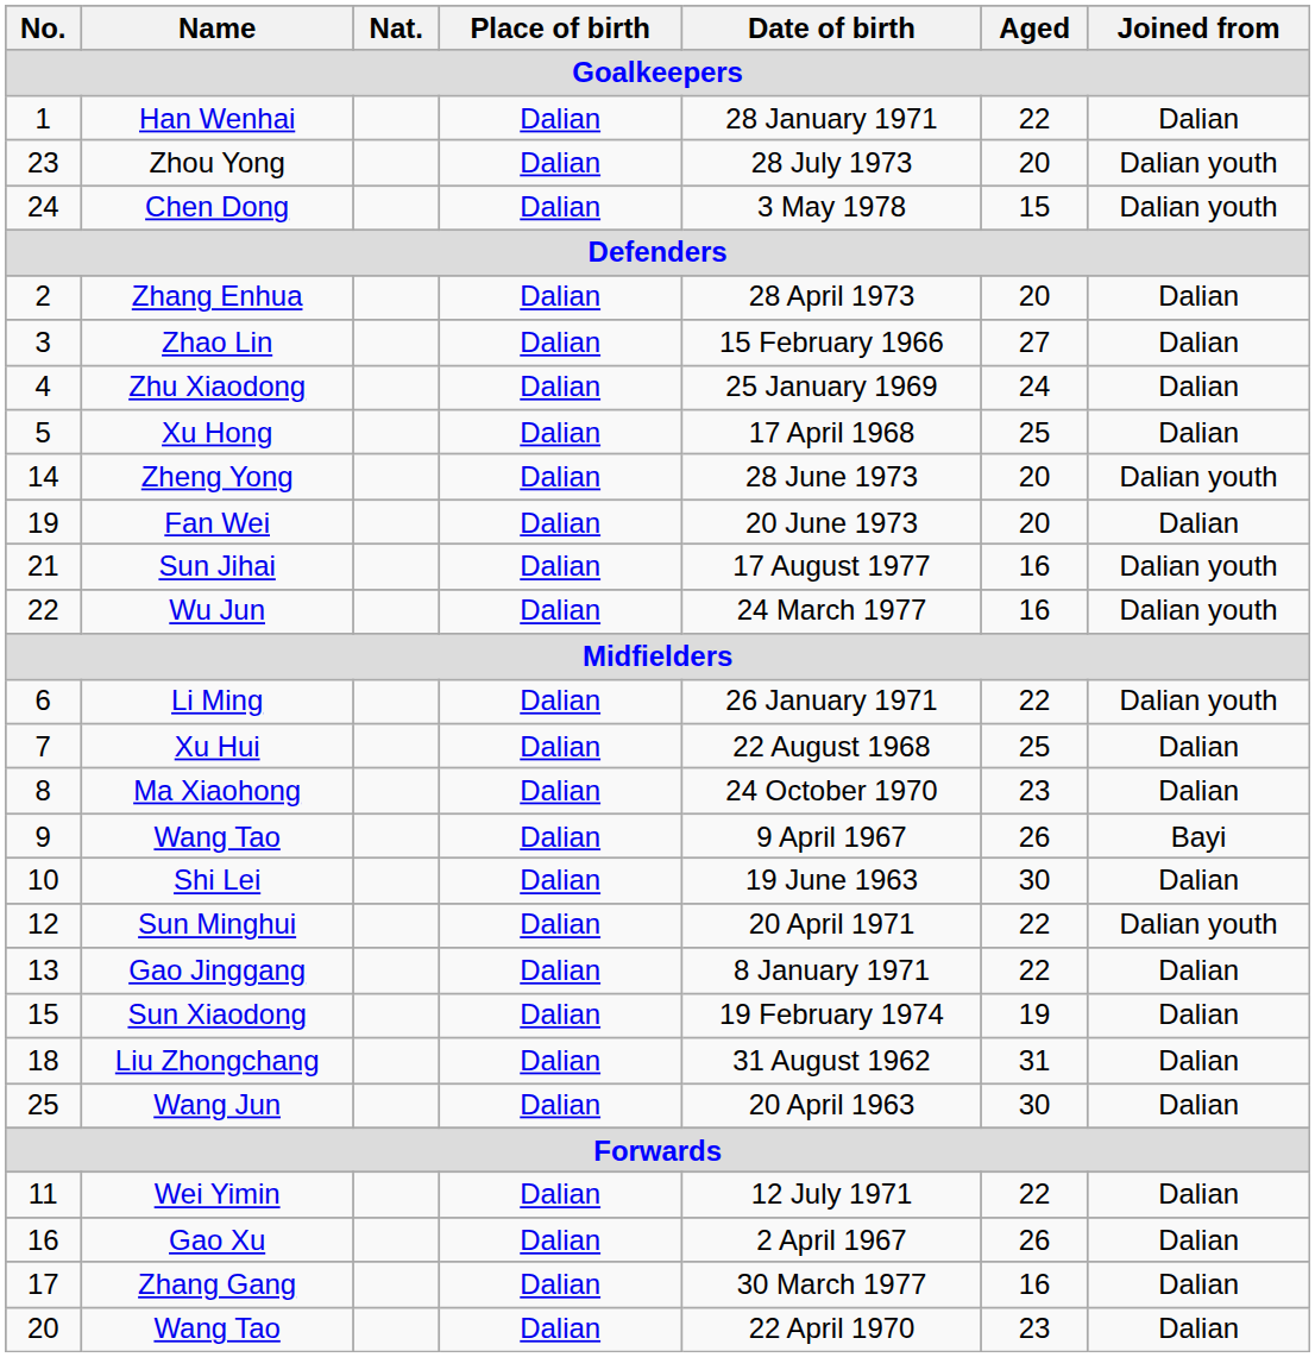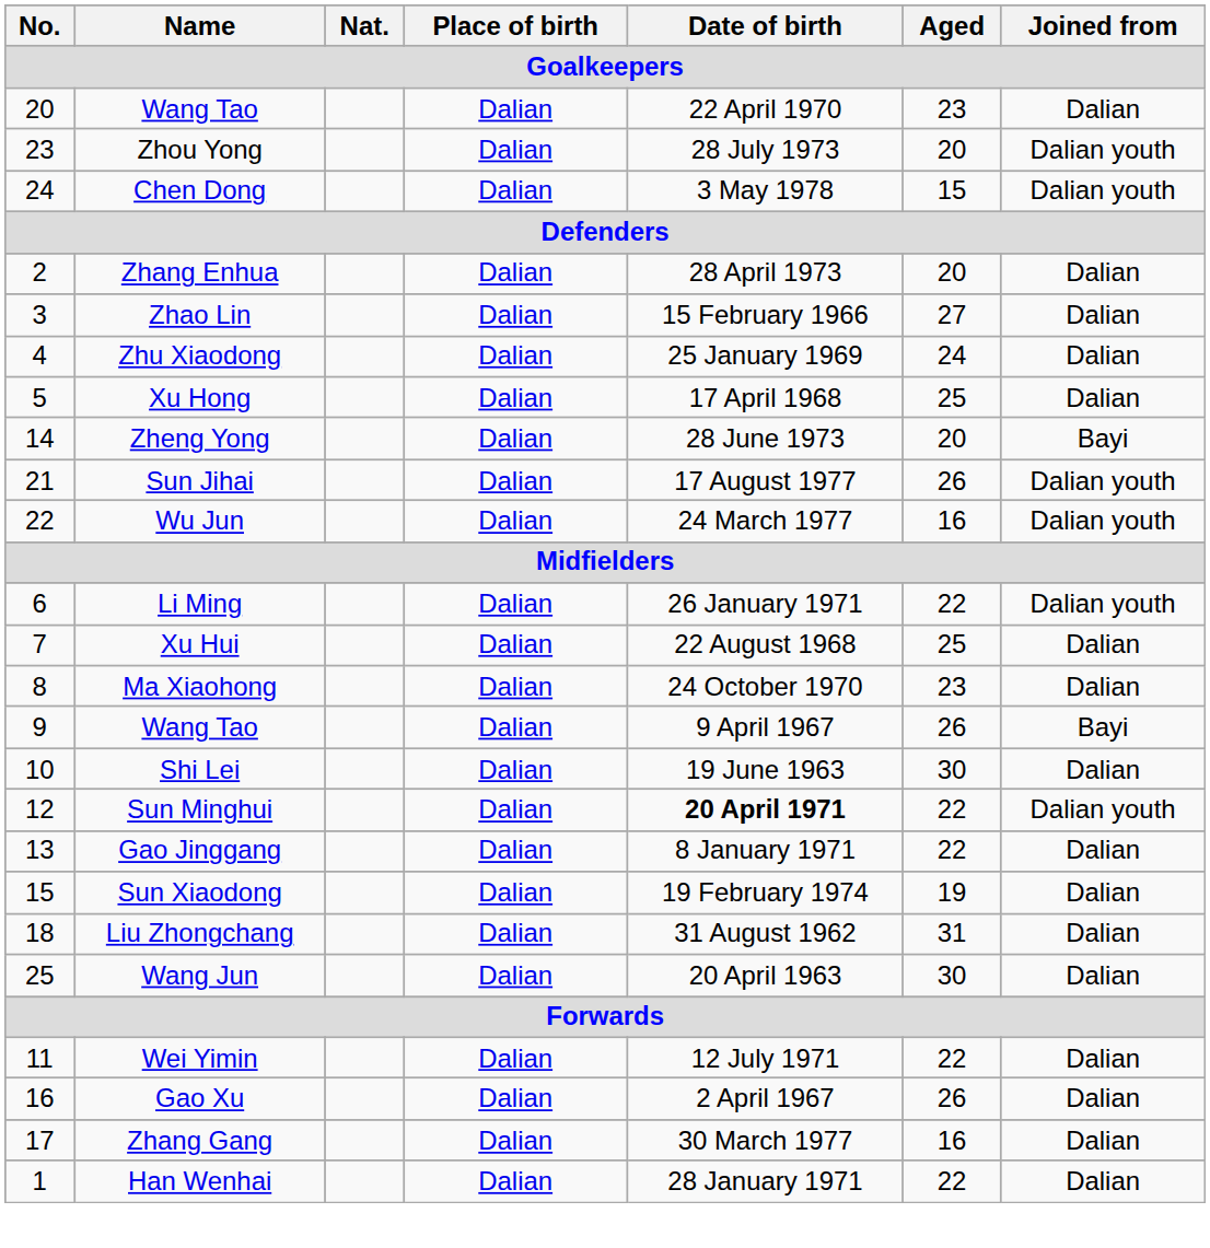rows swapped: Han Wenhai <-> 20 / Wang Tao
Zheng Yong | Joined from: Dalian youth -> Bayi
- row: 19 | Fan Wei | Dalian | 20 June 1973 | 20 | Dalian
Sun Jihai | Aged: 16 -> 26
Sun Minghui | Date of birth: normal -> bold
